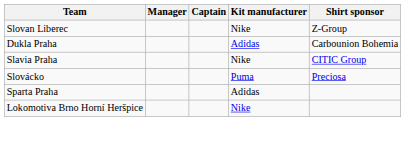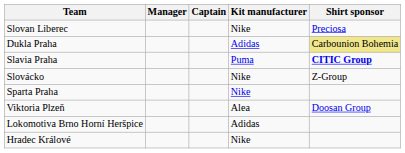Slovan Liberec | Shirt sponsor: Z-Group -> Preciosa
Dukla Praha | Shirt sponsor: no background -> khaki background
Slavia Praha | Kit manufacturer: Nike -> Puma
Slavia Praha | Shirt sponsor: normal -> bold
Slovácko | Kit manufacturer: Puma -> Nike
Slovácko | Shirt sponsor: Preciosa -> Z-Group
Sparta Praha | Kit manufacturer: Adidas -> Nike
+ row: Viktoria Plzeň | Alea | Doosan Group
Lokomotiva Brno Horní Heršpice | Kit manufacturer: Nike -> Adidas
+ row: Hradec Králové | Nike
